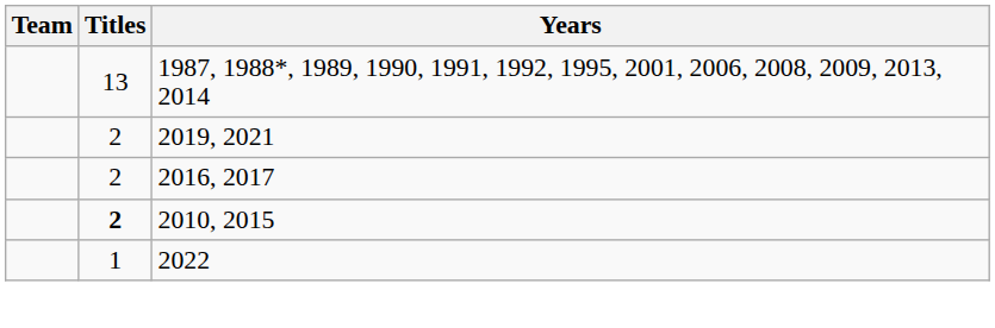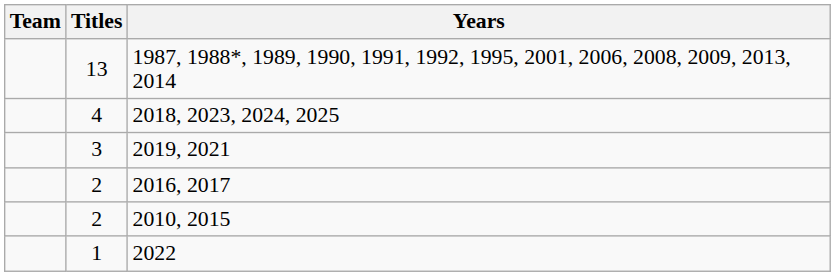+ row: 4 | 2018, 2023, 2024, 2025
2019, 2021 | Titles: 2 -> 3
2010, 2015 | Titles: bold -> normal
